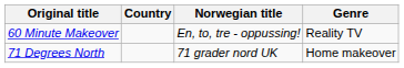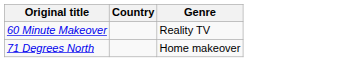- column: Norwegian title | En, to, tre - oppussing! | 71 grader nord UK
